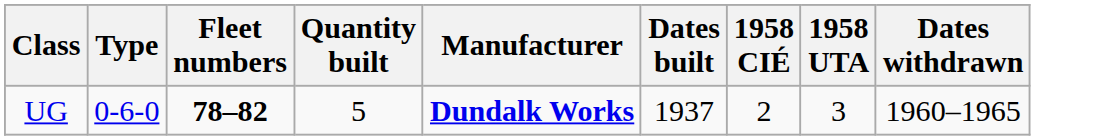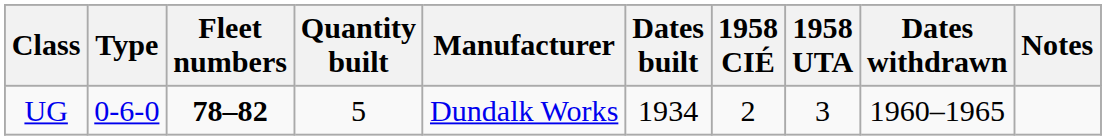+ column: Notes
UG | Manufacturer: bold -> normal
UG | Dates built: 1937 -> 1934
